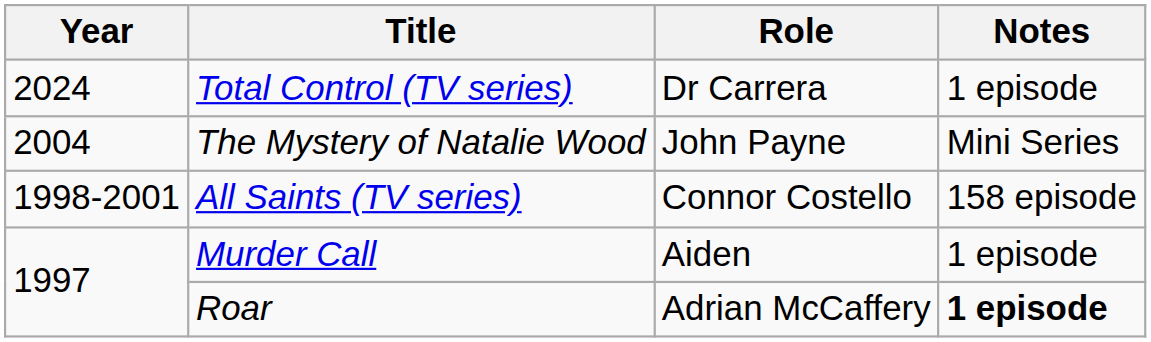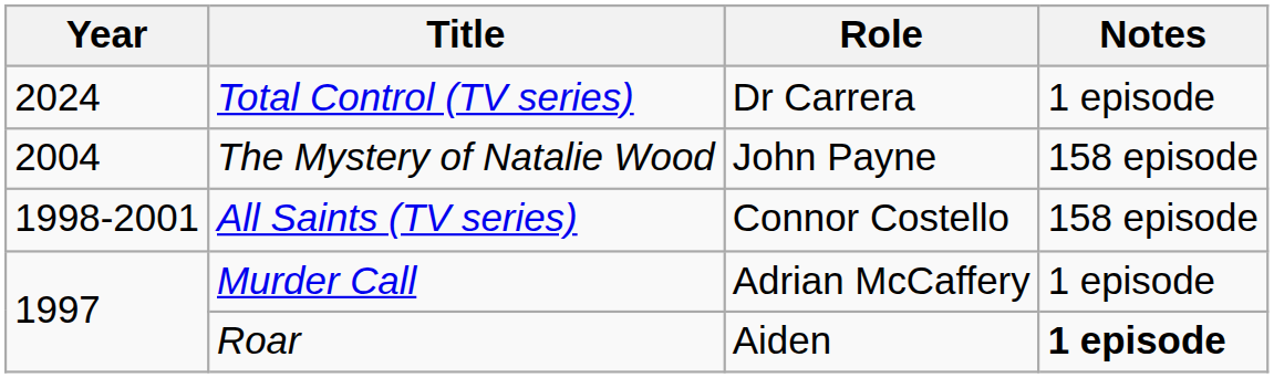The Mystery of Natalie Wood | Notes: Mini Series -> 158 episode
Murder Call | Role: Aiden -> Adrian McCaffery
Roar | Role: Adrian McCaffery -> Aiden
